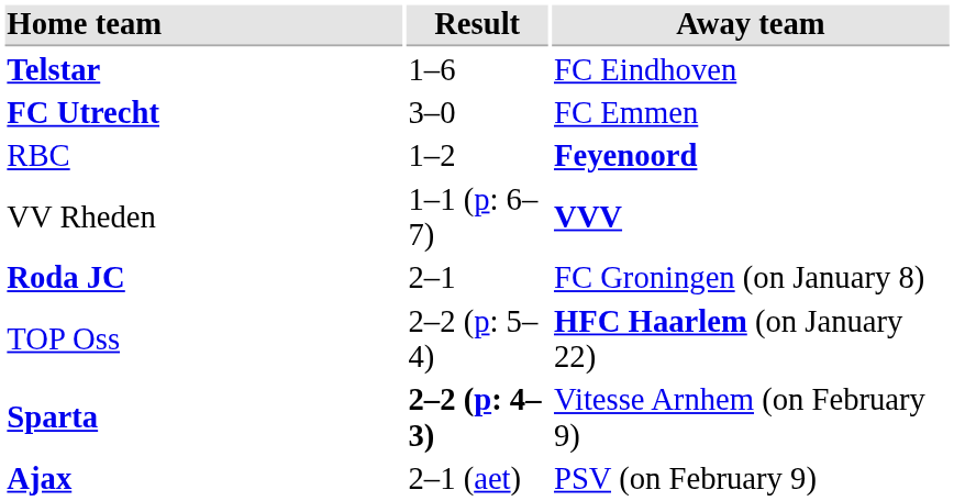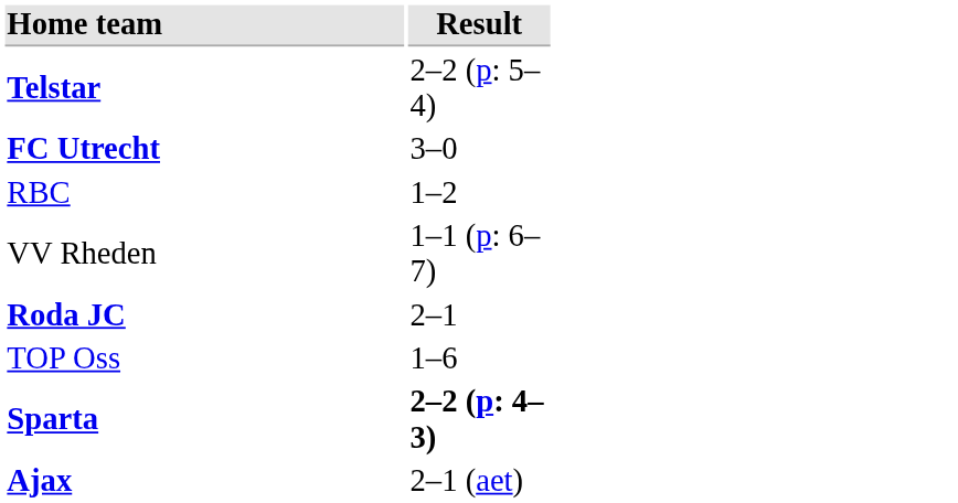- column: Away team | FC Eindhoven | FC Emmen | Feyenoord | VVV | FC Groningen (on January 8) | HFC Haarlem (on January 22) | Vitesse Arnhem (on February 9) | PSV (on February 9)
Telstar | Result: 1–6 -> 2–2 (p: 5–4)
TOP Oss | Result: 2–2 (p: 5–4) -> 1–6
